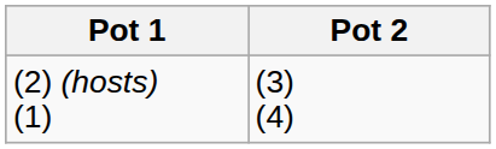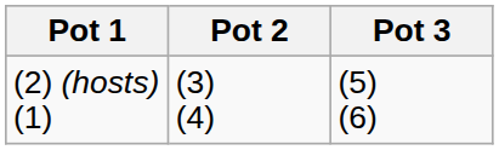+ column: Pot 3 | (5) (6)
